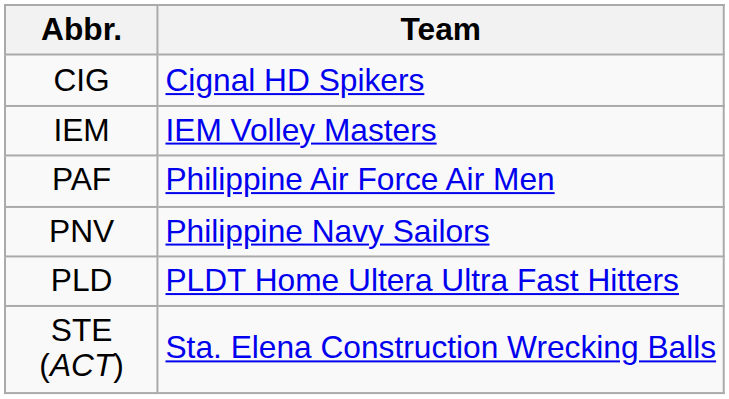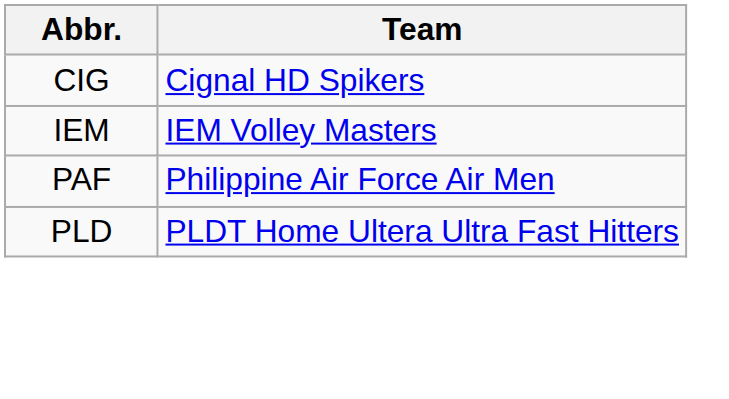- row: PNV | Philippine Navy Sailors
- row: STE (ACT) | Sta. Elena Construction Wrecking Balls
